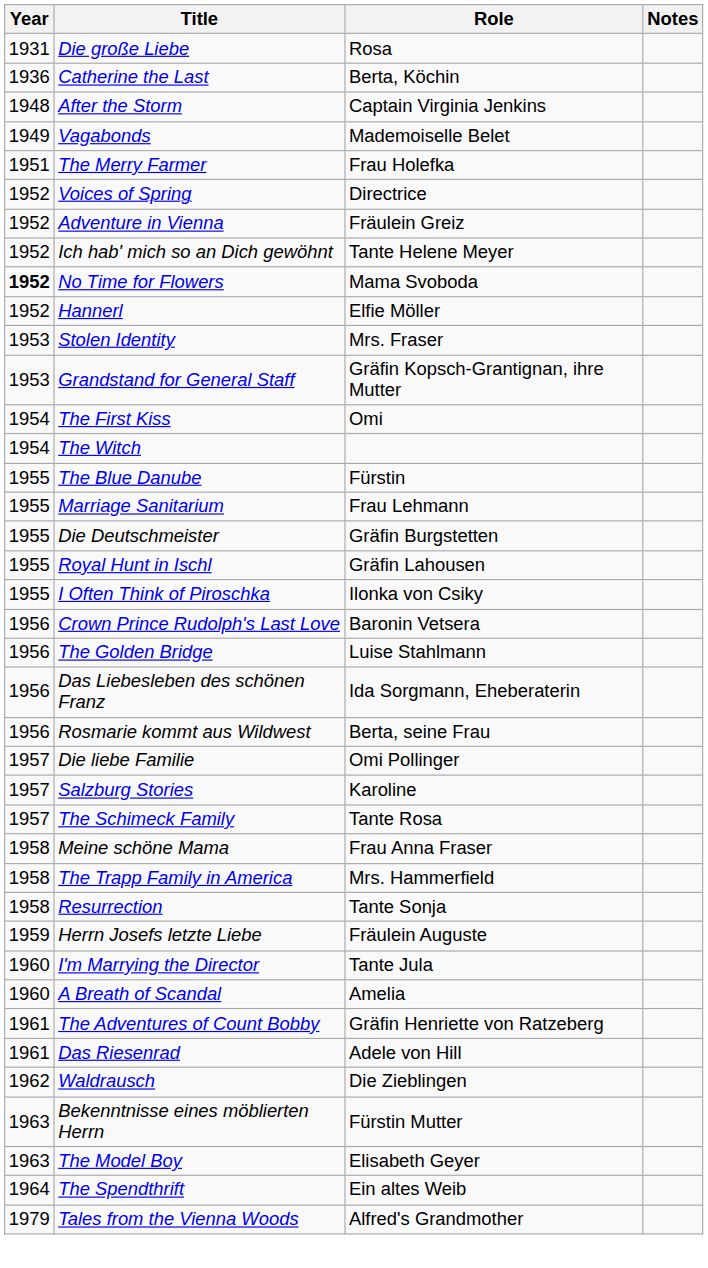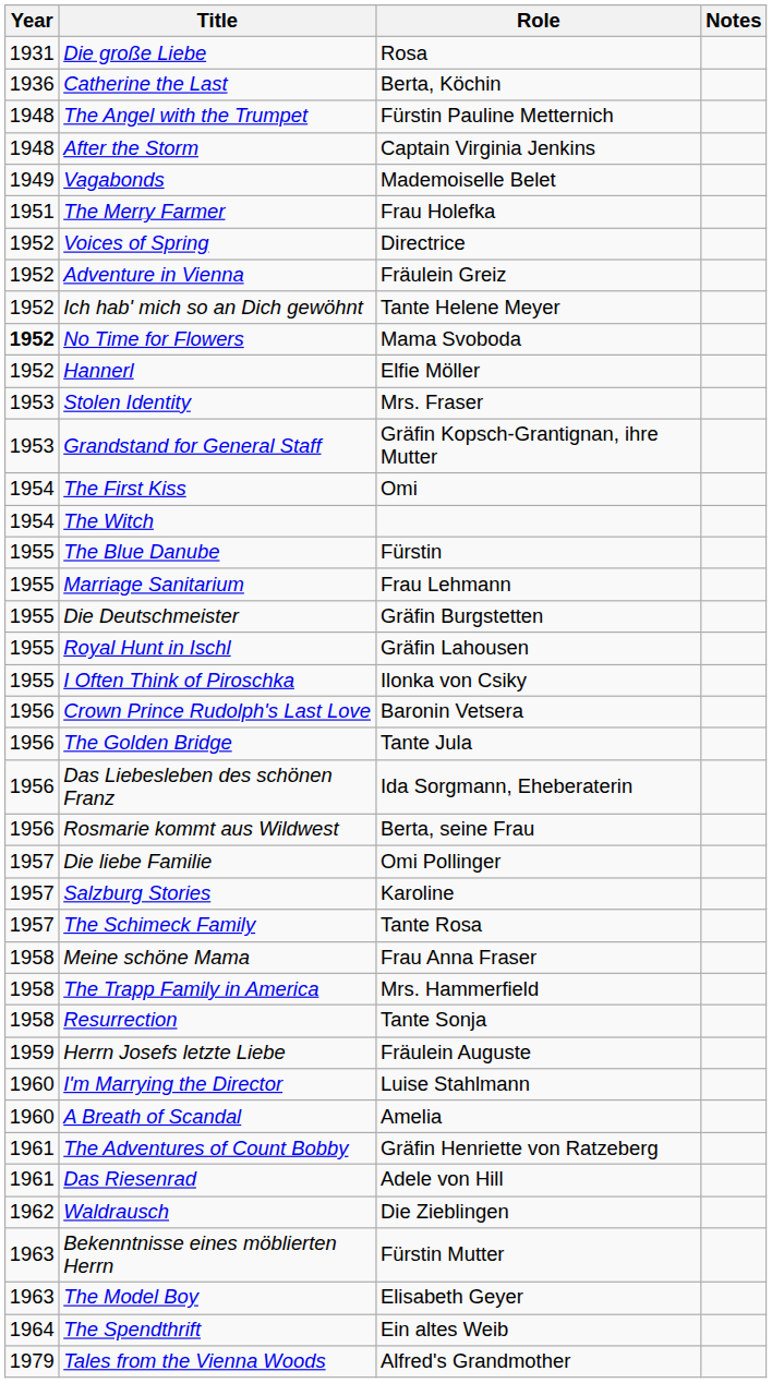+ row: 1948 | The Angel with the Trumpet | Fürstin Pauline Metternich
The Golden Bridge | Role: Luise Stahlmann -> Tante Jula
I'm Marrying the Director | Role: Tante Jula -> Luise Stahlmann
